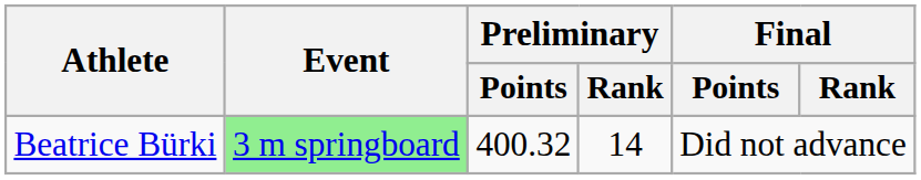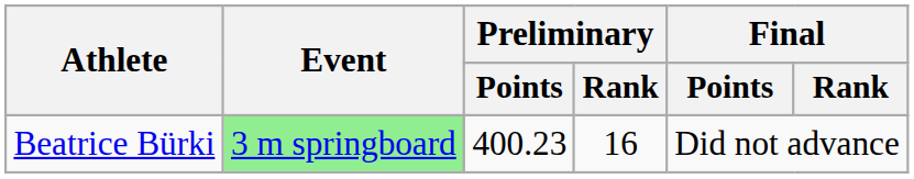Beatrice Bürki | Preliminary / Points: 400.32 -> 400.23
Beatrice Bürki | Preliminary / Rank: 14 -> 16
